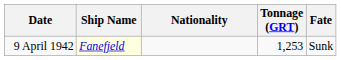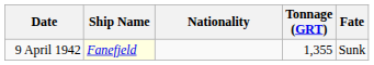9 April 1942 | Tonnage (GRT): 1,253 -> 1,355
